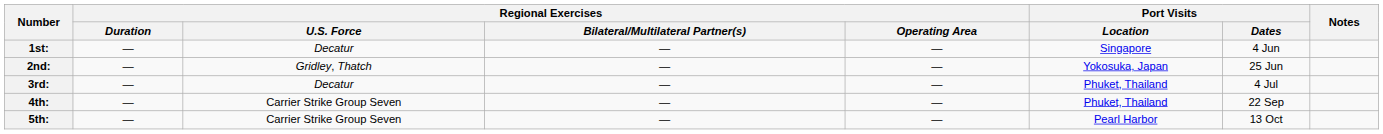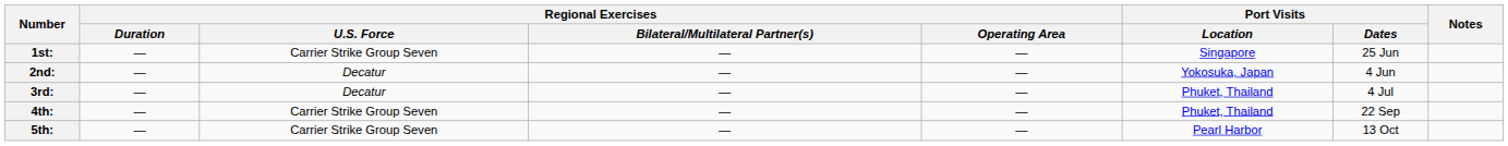1st: | Regional Exercises / U.S. Force: Decatur -> Carrier Strike Group Seven
1st: | Port Visits / Dates: 4 Jun -> 25 Jun
2nd: | Regional Exercises / U.S. Force: Gridley, Thatch -> Decatur
2nd: | Port Visits / Dates: 25 Jun -> 4 Jun
